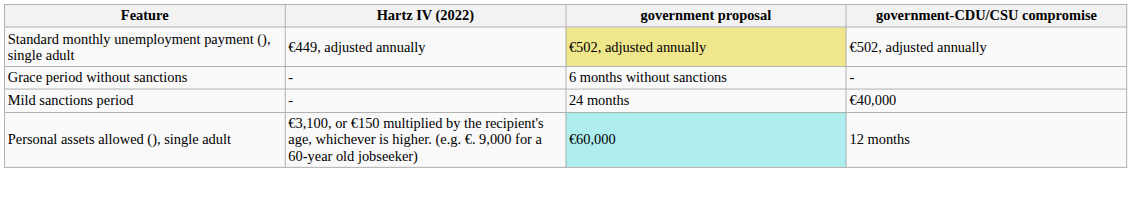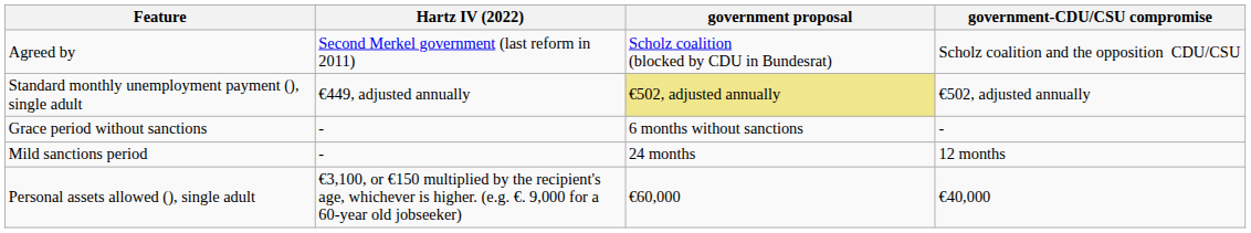+ row: Agreed by | Second Merkel government (last reform in 2011) | Scholz coalition (blocked by CDU in Bundesrat) | Scholz coalition and the opposition CDU/CSU
Mild sanctions period | government-CDU/CSU compromise: €40,000 -> 12 months
Personal assets allowed (), single adult | government proposal: paleturquoise background -> no background
Personal assets allowed (), single adult | government-CDU/CSU compromise: 12 months -> €40,000
